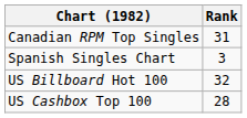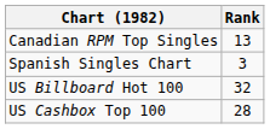Canadian RPM Top Singles | Rank: 31 -> 13
